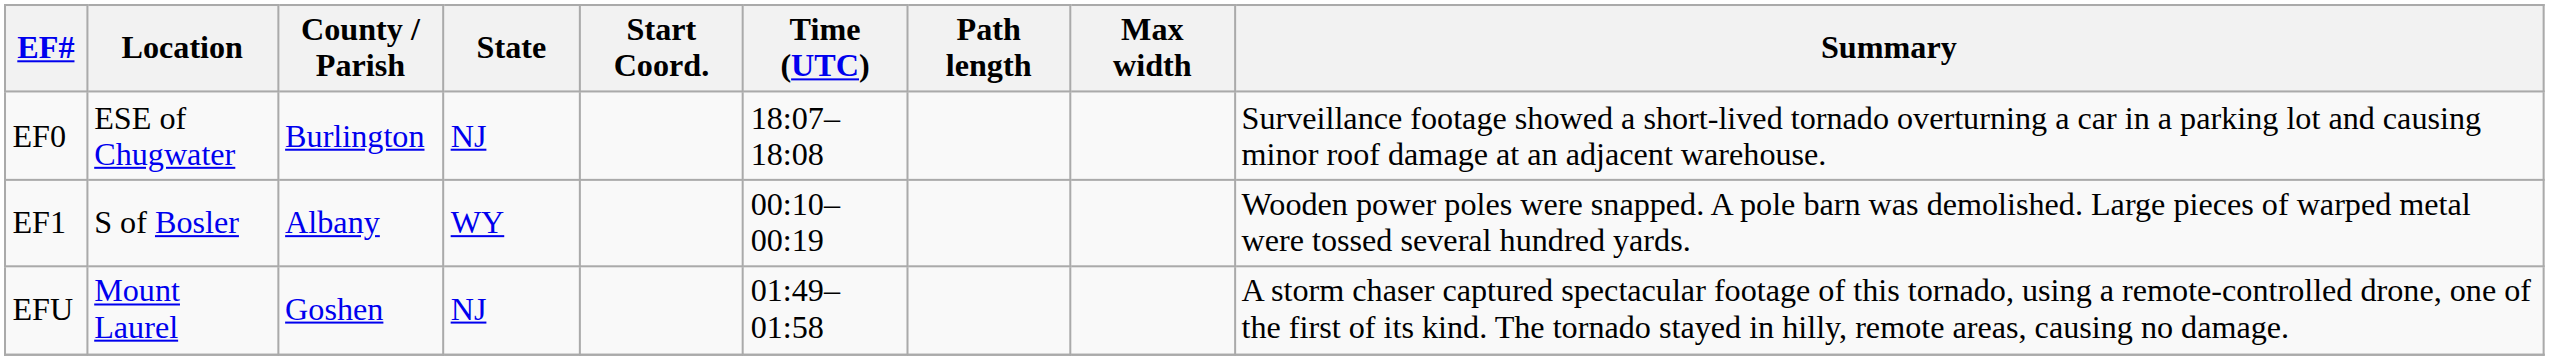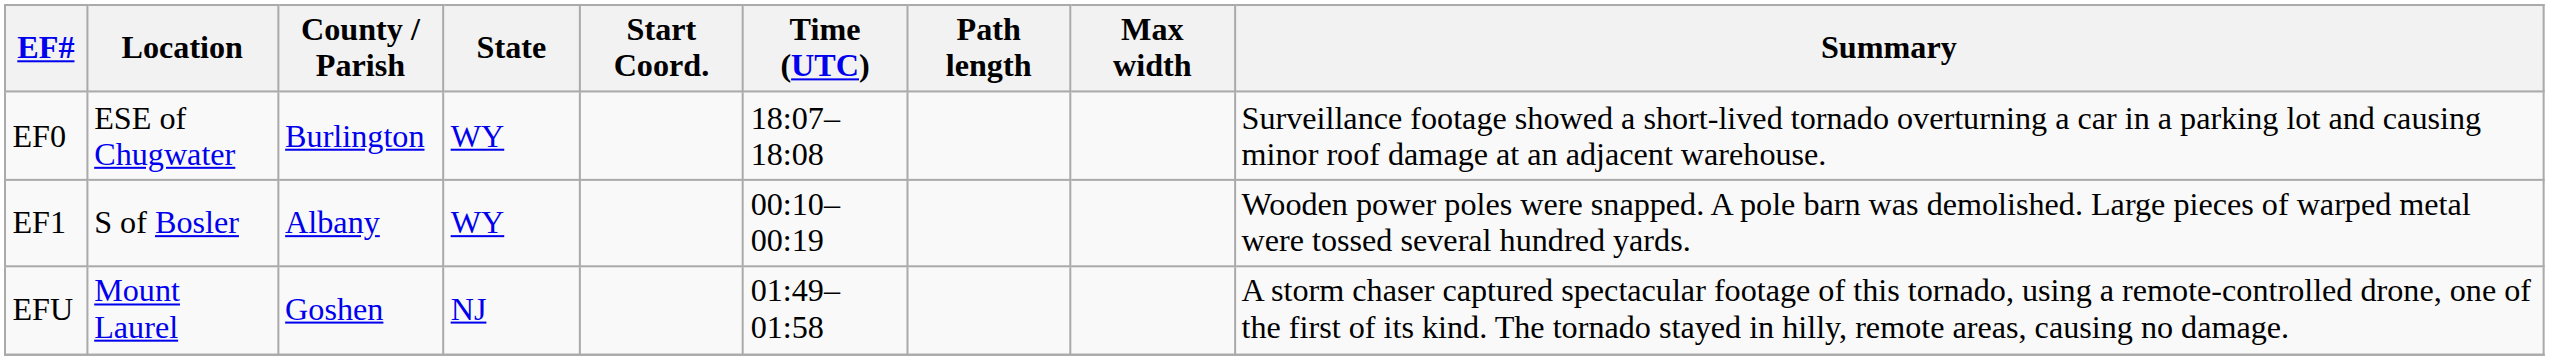EF0 | State: NJ -> WY
